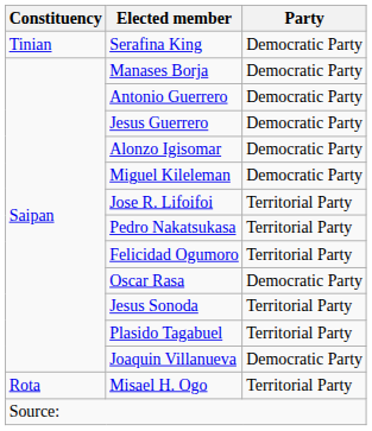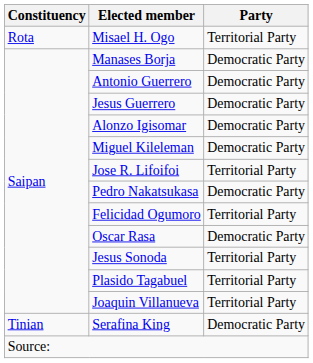rows swapped: Misael H. Ogo <-> Serafina King
Pedro Nakatsukasa | Party: Territorial Party -> Democratic Party
Joaquin Villanueva | Party: Democratic Party -> Territorial Party
